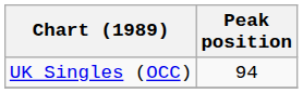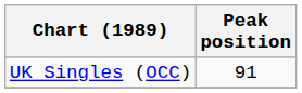UK Singles (OCC) | Peak position: 94 -> 91
